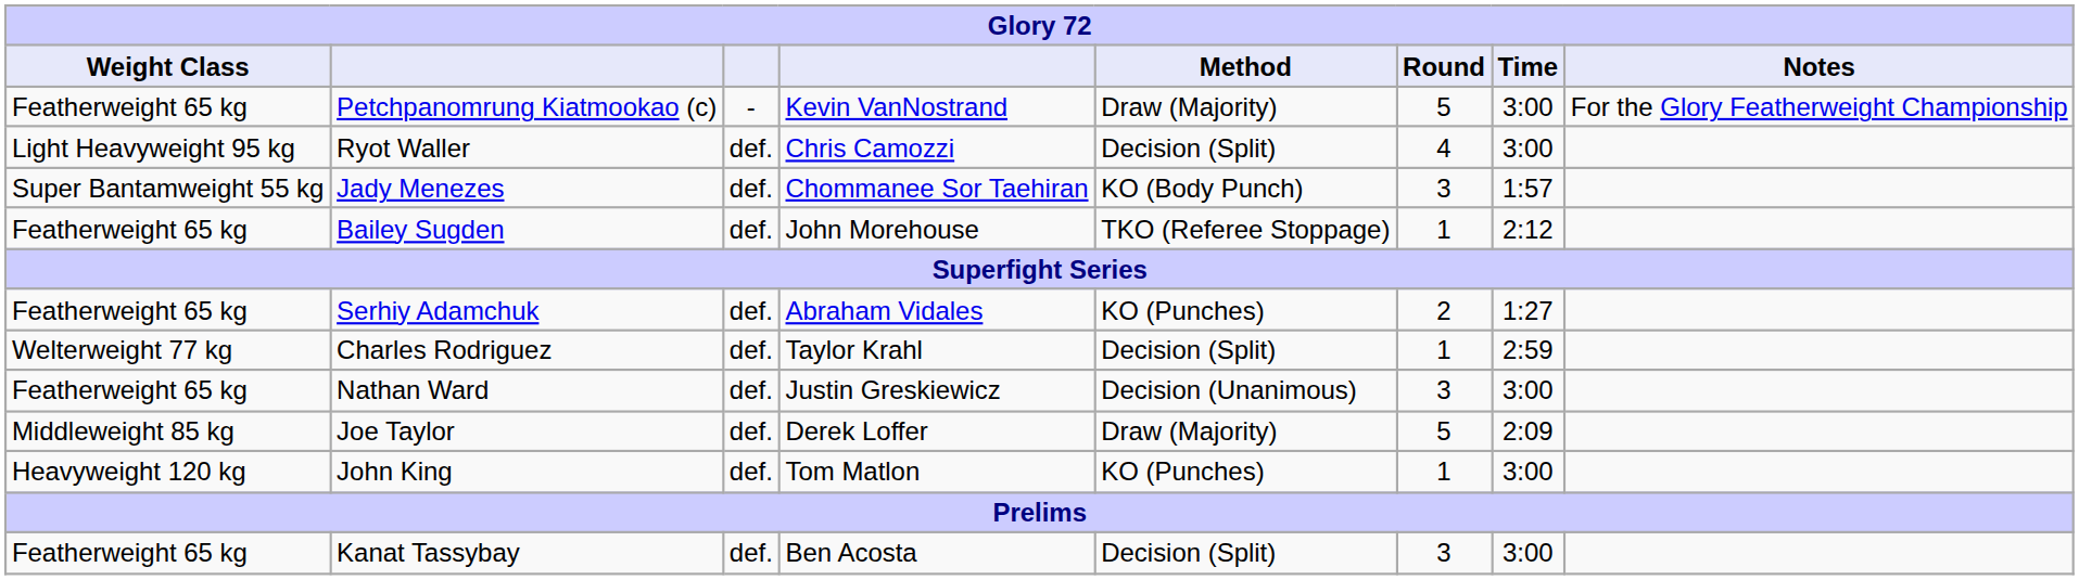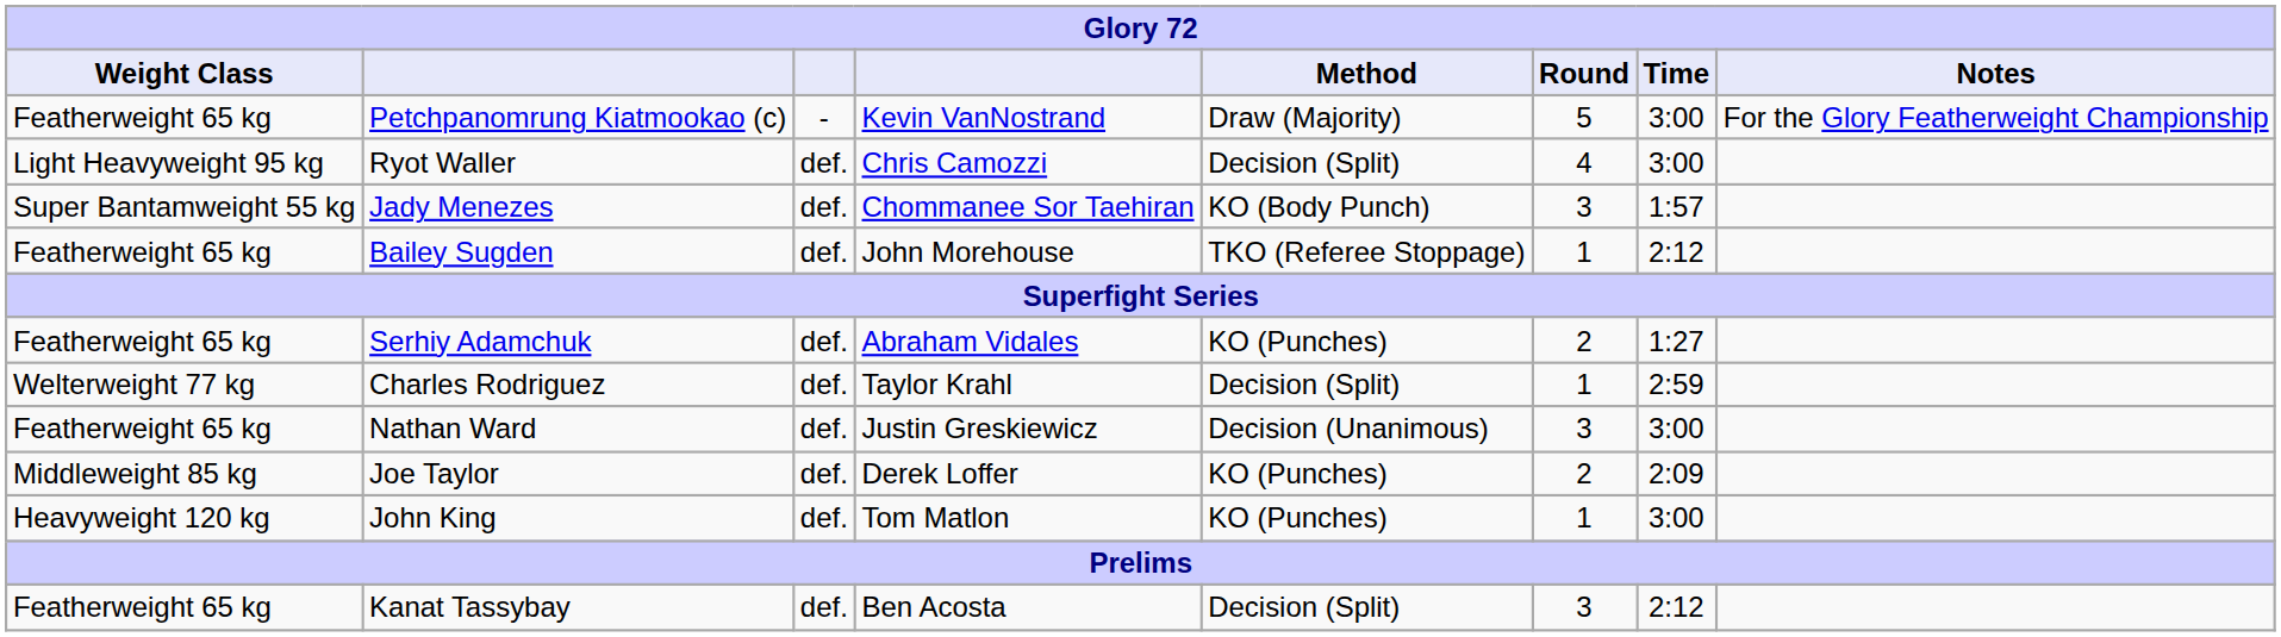Joe Taylor | Method: Draw (Majority) -> KO (Punches)
Joe Taylor | Round: 5 -> 2
Kanat Tassybay | Time: 3:00 -> 2:12
